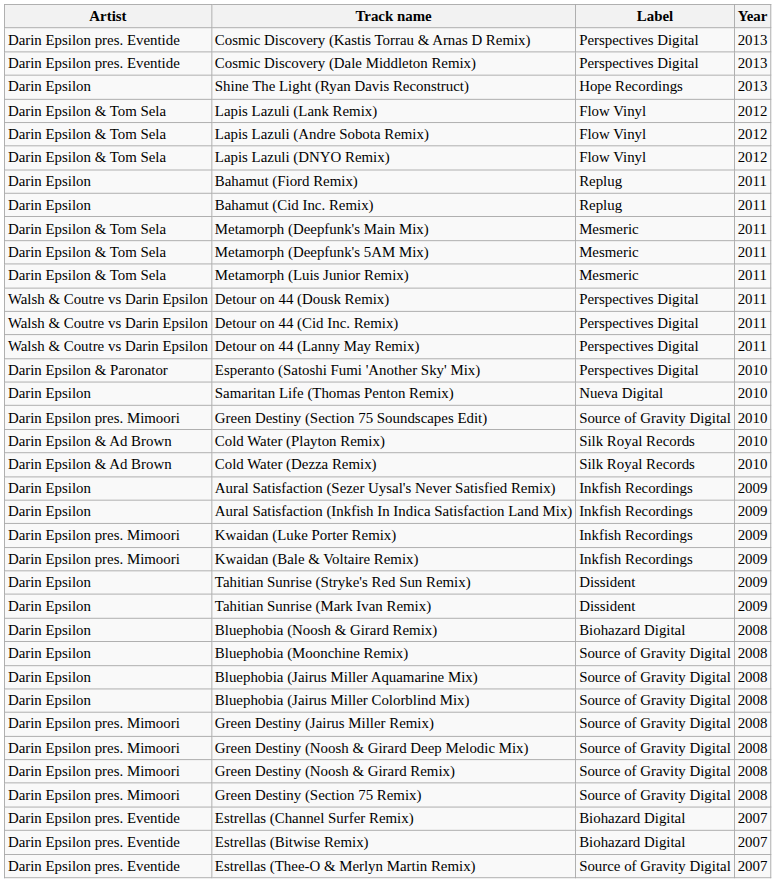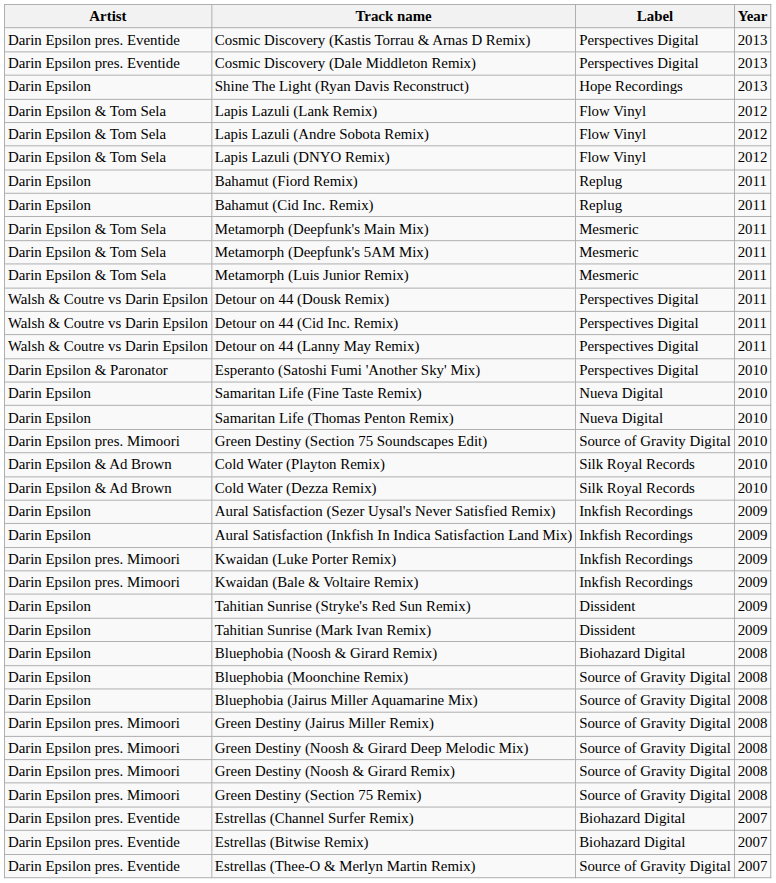+ row: Darin Epsilon | Samaritan Life (Fine Taste Remix) | Nueva Digital | 2010
- row: Darin Epsilon | Bluephobia (Jairus Miller Colorblind Mix) | Source of Gravity Digital | 2008
